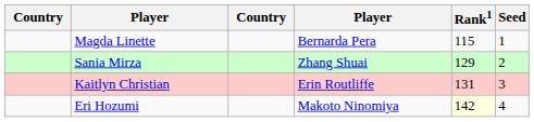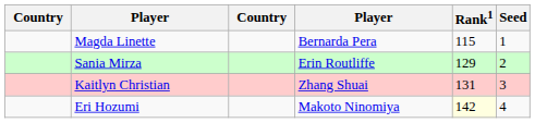Sania Mirza | column 4: Zhang Shuai -> Erin Routliffe
Kaitlyn Christian | column 4: Erin Routliffe -> Zhang Shuai
